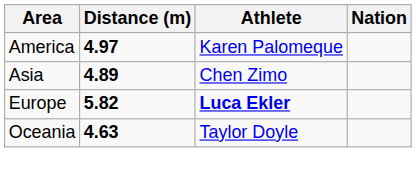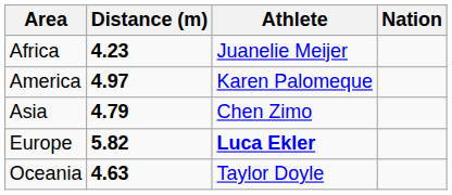+ row: Africa | 4.23 | Juanelie Meijer
Asia | Distance (m): 4.89 -> 4.79
